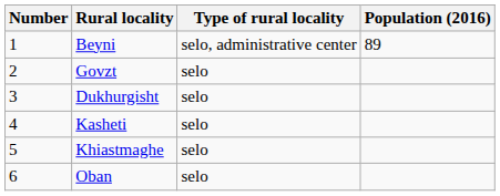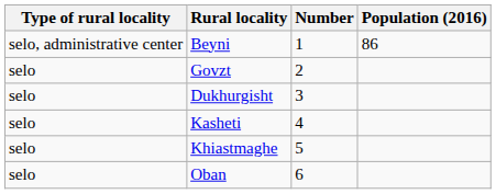columns swapped: Number <-> Type of rural locality
Beyni | Population (2016): 89 -> 86
